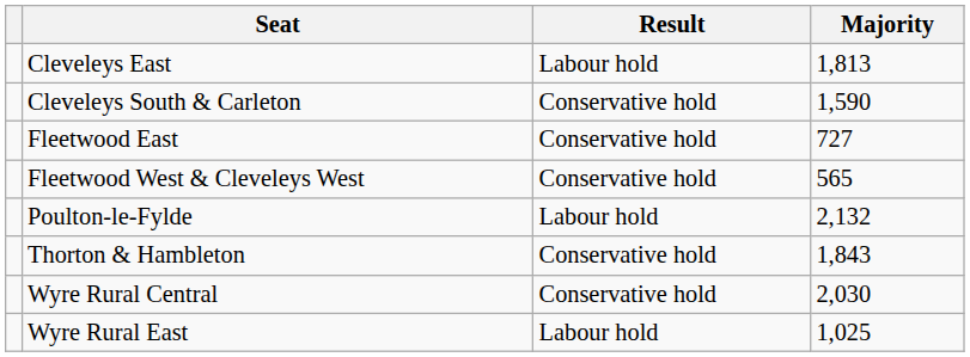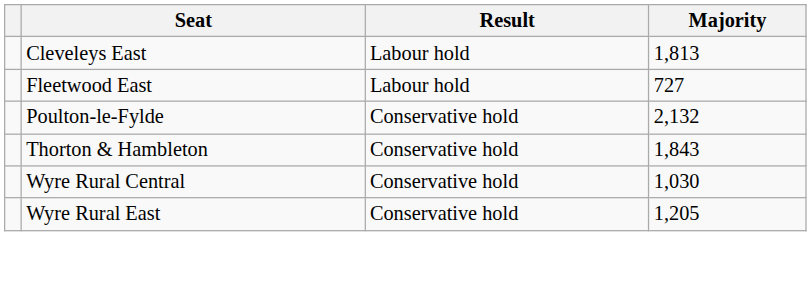- row: Cleveleys South & Carleton | Conservative hold | 1,590
Fleetwood East | Result: Conservative hold -> Labour hold
- row: Fleetwood West & Cleveleys West | Conservative hold | 565
Poulton-le-Fylde | Result: Labour hold -> Conservative hold
Wyre Rural Central | Majority: 2,030 -> 1,030
Wyre Rural East | Result: Labour hold -> Conservative hold
Wyre Rural East | Majority: 1,025 -> 1,205
